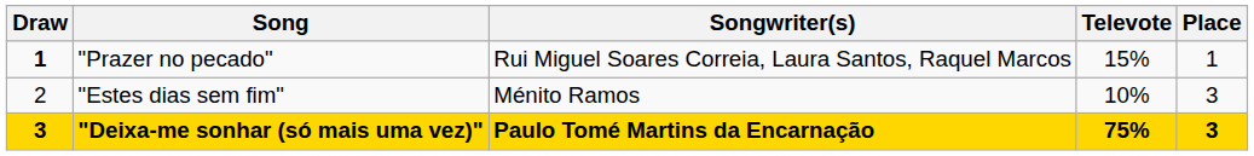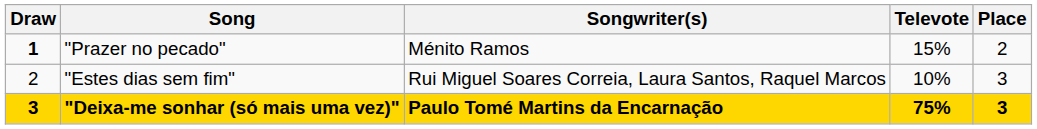"Prazer no pecado" | Songwriter(s): Rui Miguel Soares Correia, Laura Santos, Raquel Marcos -> Ménito Ramos
"Prazer no pecado" | Place: 1 -> 2
"Estes dias sem fim" | Songwriter(s): Ménito Ramos -> Rui Miguel Soares Correia, Laura Santos, Raquel Marcos
